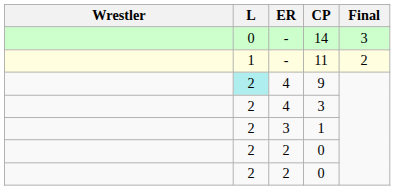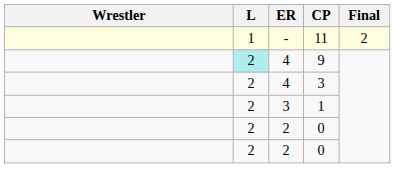- row: 0 | - | 14 | 3
